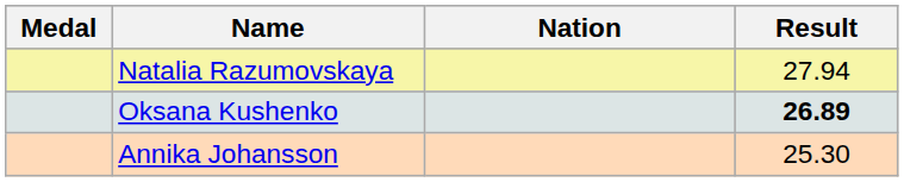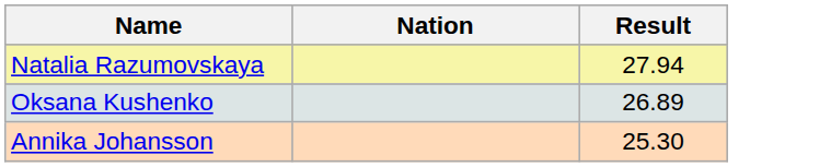- column: Medal
Oksana Kushenko | Result: bold -> normal
